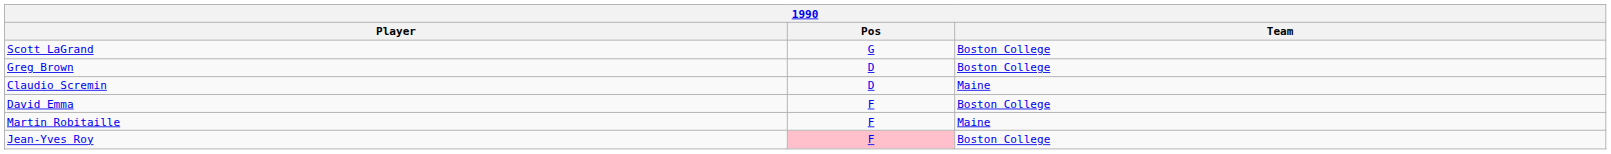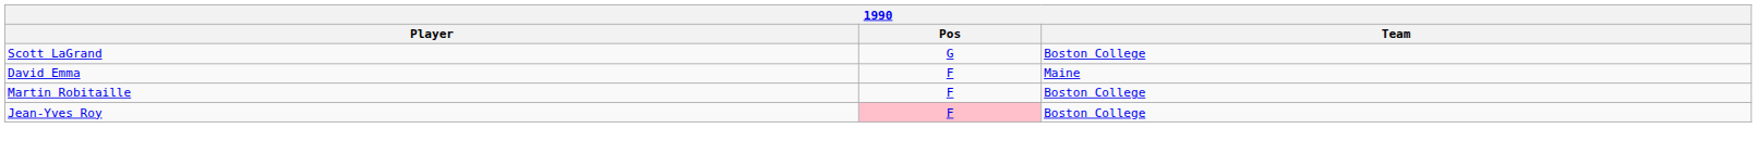- row: Greg Brown | D | Boston College
- row: Claudio Scremin | D | Maine
David Emma | Team: Boston College -> Maine
Martin Robitaille | Team: Maine -> Boston College
